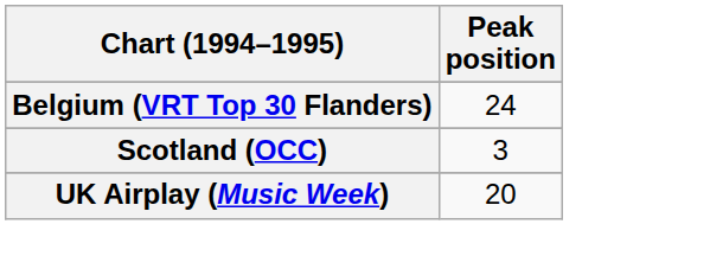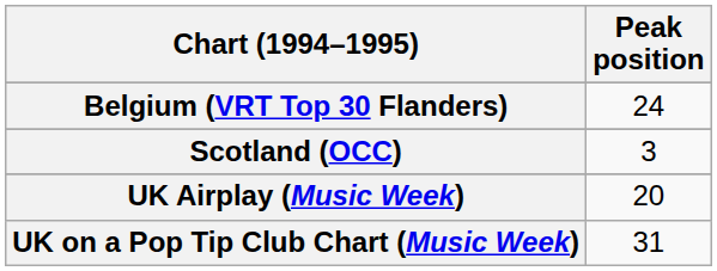+ row: UK on a Pop Tip Club Chart (Music Week) | 31
